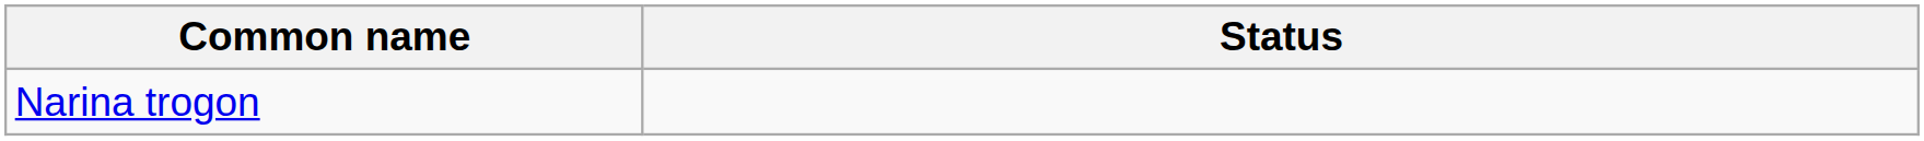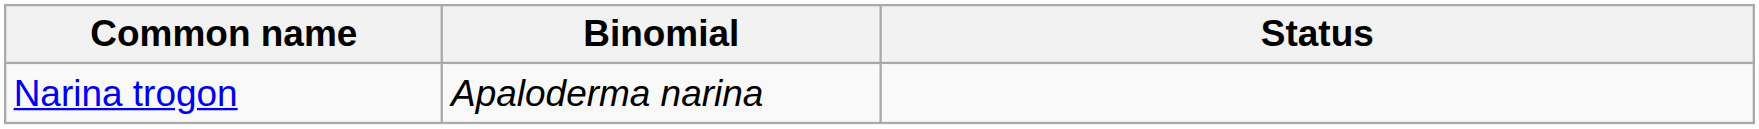+ column: Binomial | Apaloderma narina
